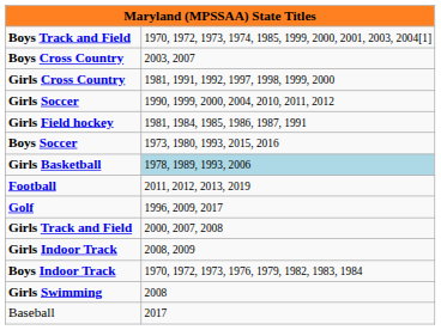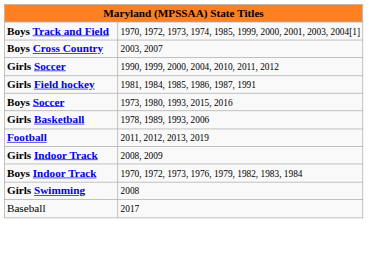- row: Girls Cross Country | 1981, 1991, 1992, 1997, 1998, 1999, 2000
Girls Basketball | column 2: lightblue background -> no background
- row: Golf | 1996, 2009, 2017
- row: Girls Track and Field | 2000, 2007, 2008
